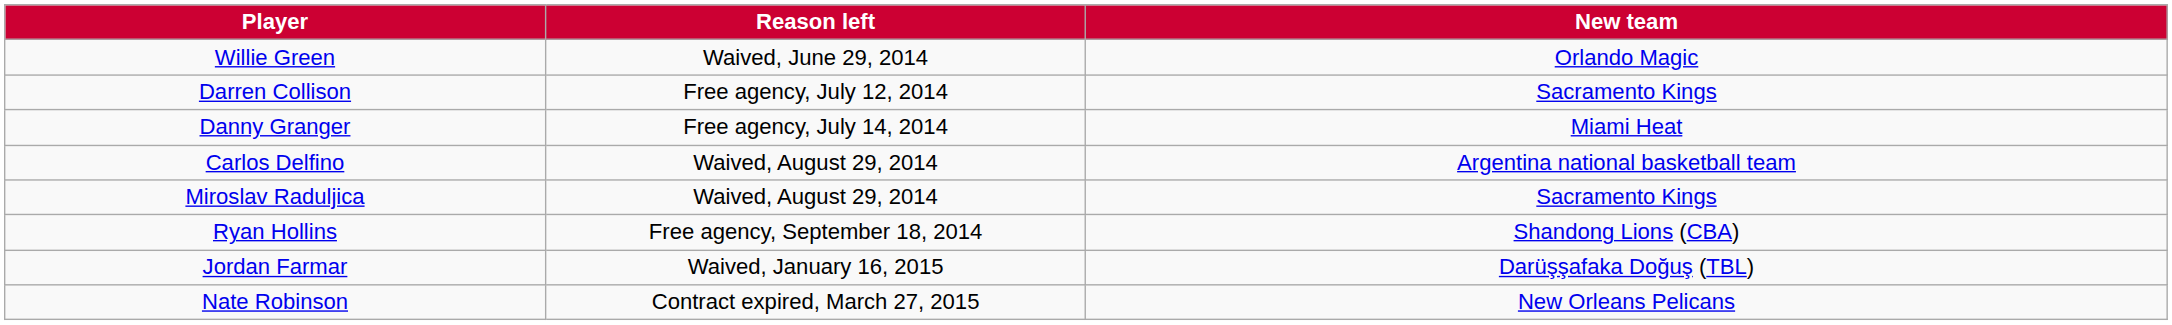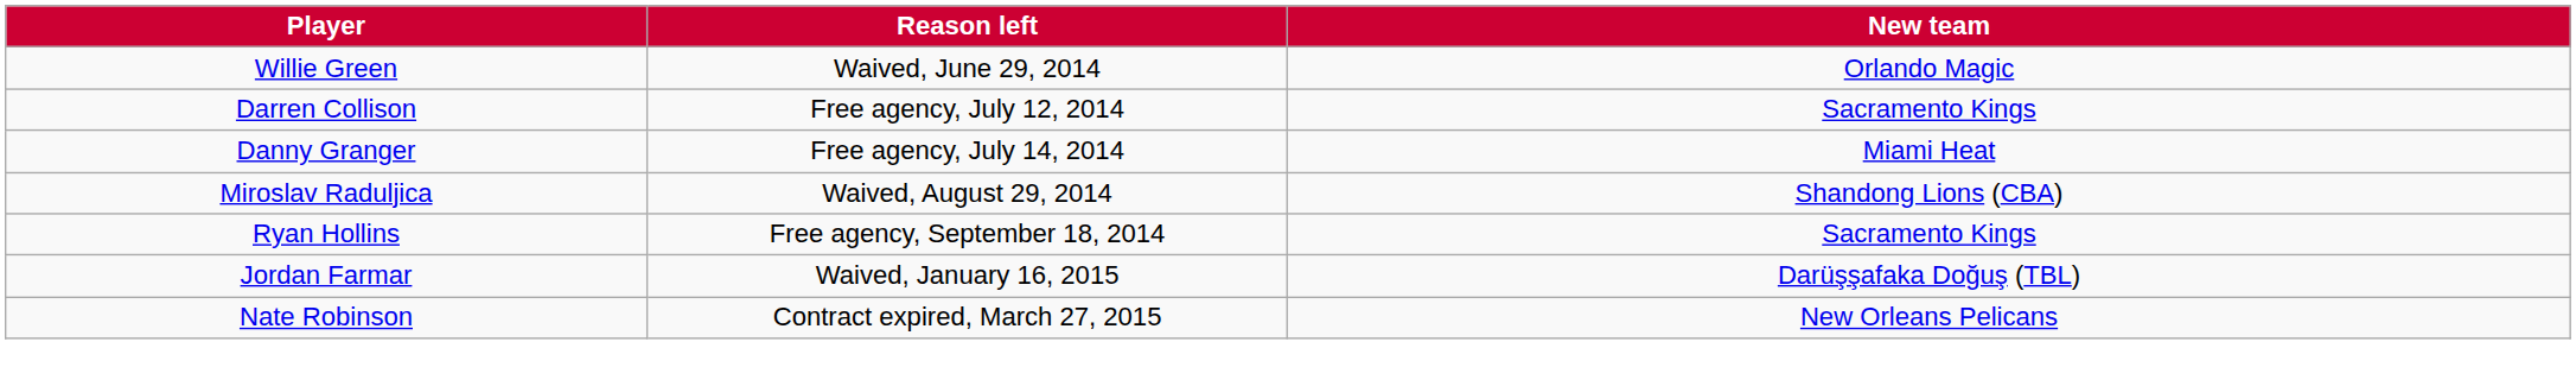- row: Carlos Delfino | Waived, August 29, 2014 | Argentina national basketball team
Miroslav Raduljica | New team: Sacramento Kings -> Shandong Lions (CBA)
Ryan Hollins | New team: Shandong Lions (CBA) -> Sacramento Kings
